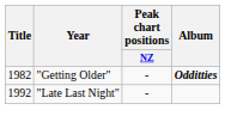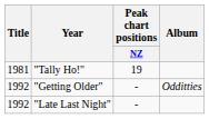+ row: 1981 | "Tally Ho!" | 19
"Getting Older" | Title: 1982 -> 1992
"Getting Older" | Album: bold -> normal
